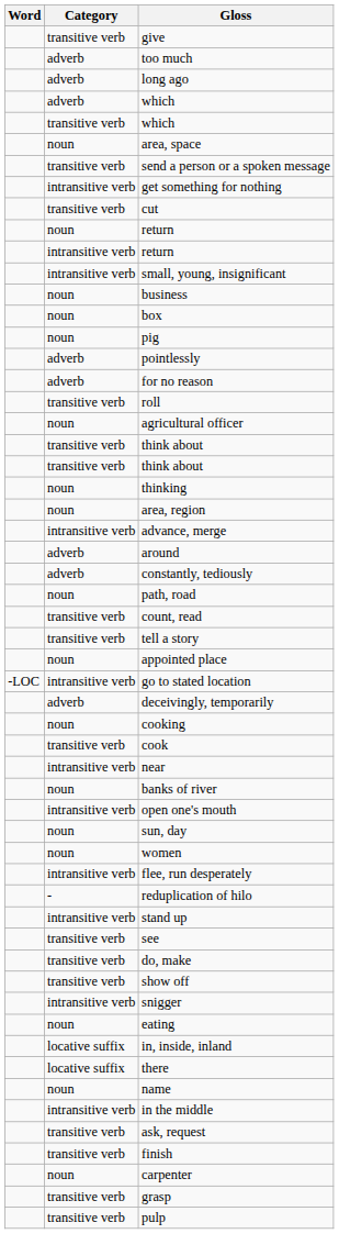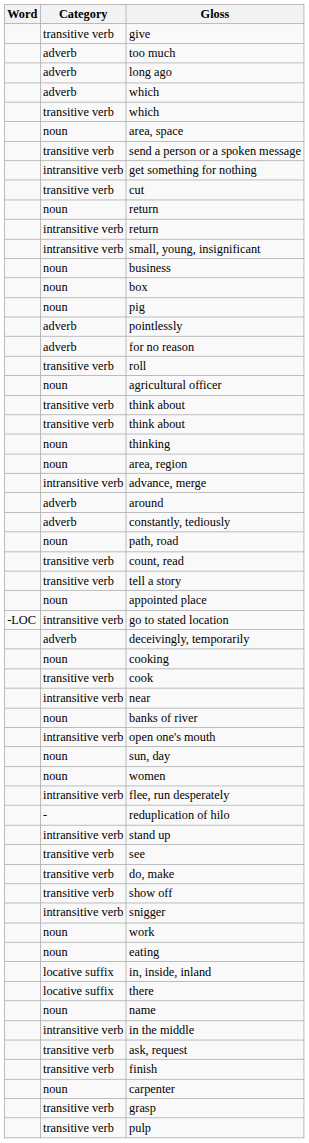+ row: noun | work
